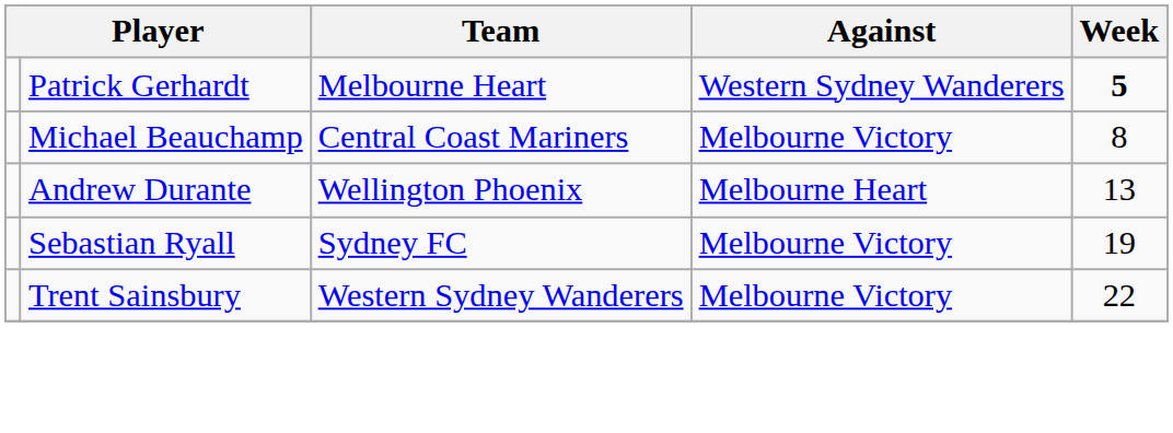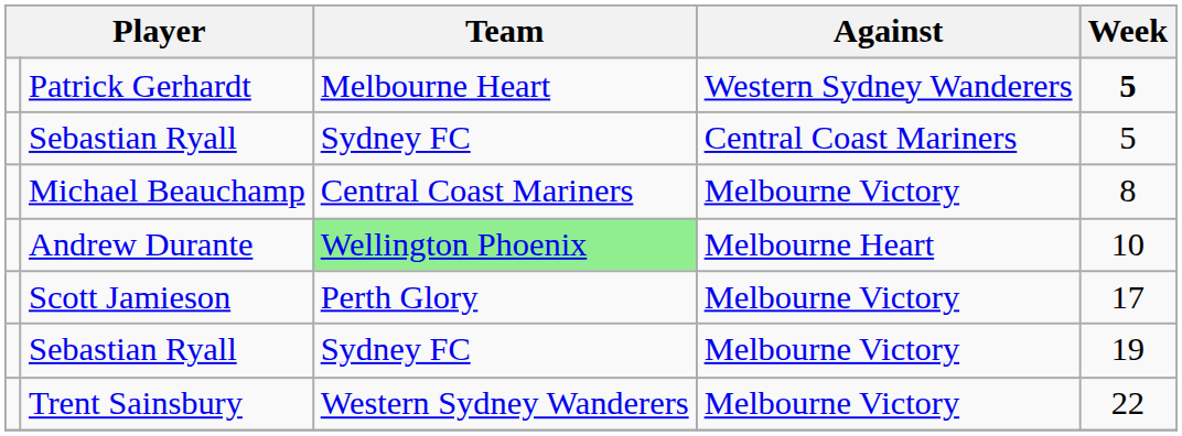+ row: Sebastian Ryall | Sydney FC | Central Coast Mariners | 5
Andrew Durante | Team: no background -> lightgreen background
Andrew Durante | Week: 13 -> 10
+ row: Scott Jamieson | Perth Glory | Melbourne Victory | 17
